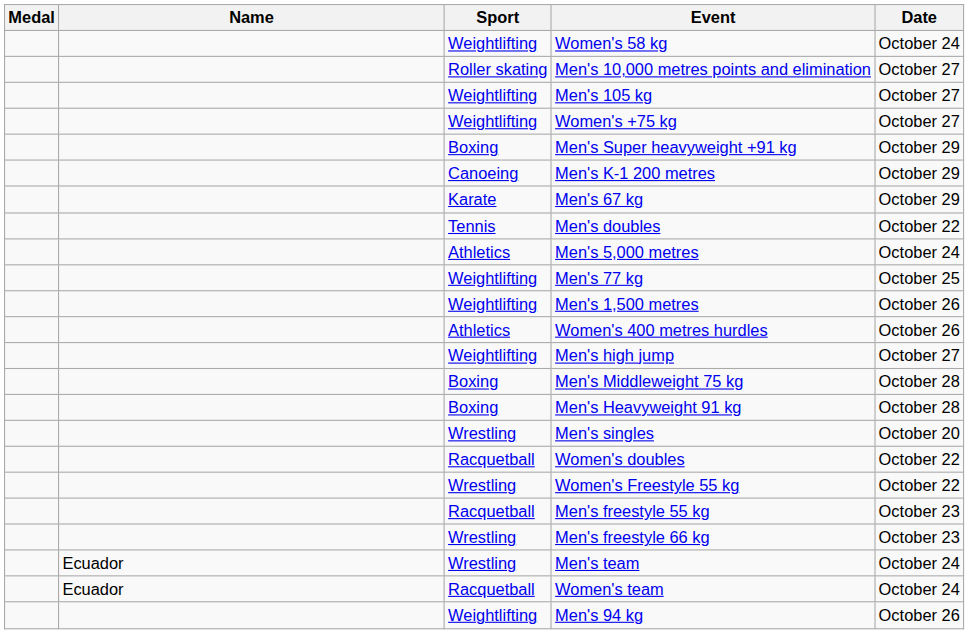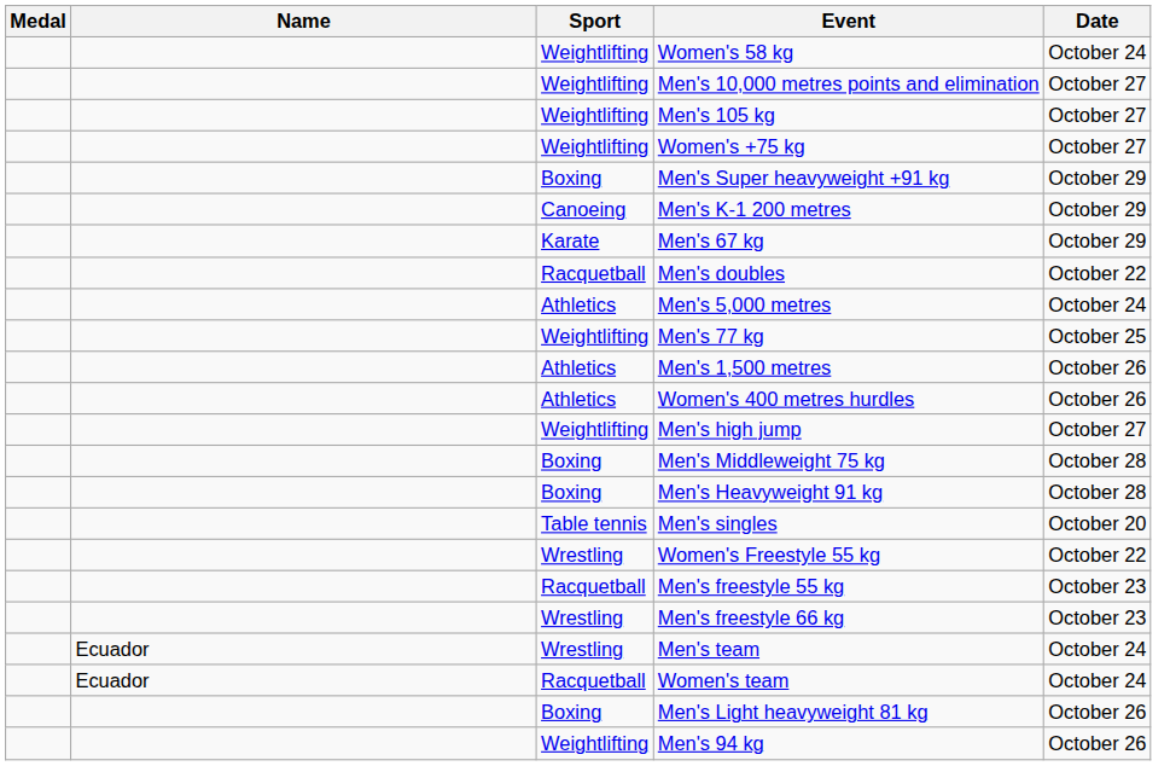Men's 10,000 metres points and elimination | Sport: Roller skating -> Weightlifting
Men's doubles | Sport: Tennis -> Racquetball
Men's 1,500 metres | Sport: Weightlifting -> Athletics
Men's singles | Sport: Wrestling -> Table tennis
- row: Racquetball | Women's doubles | October 22
+ row: Boxing | Men's Light heavyweight 81 kg | October 26
